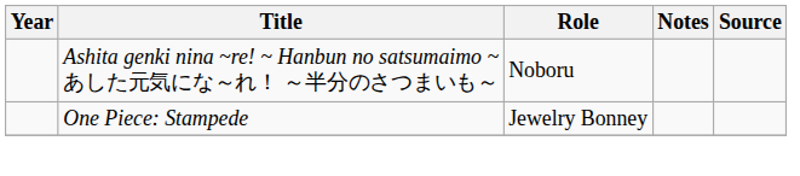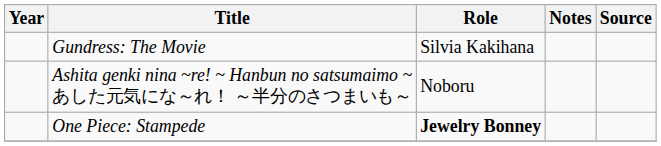+ row: Gundress: The Movie | Silvia Kakihana
One Piece: Stampede | Role: normal -> bold
